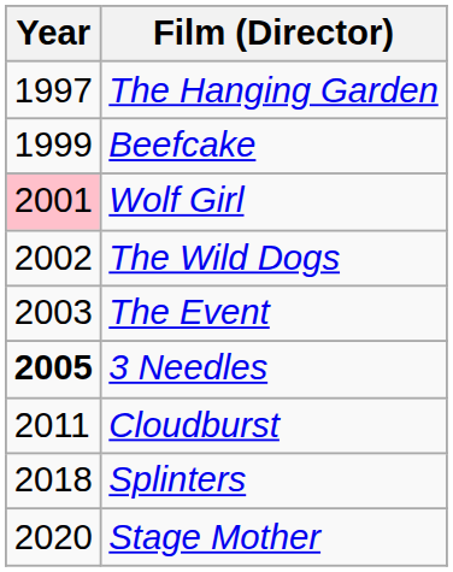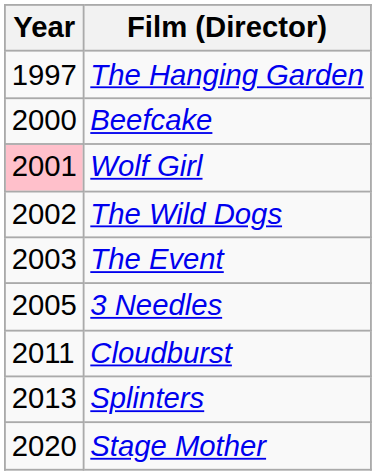Beefcake | Year: 1999 -> 2000
3 Needles | Year: bold -> normal
Splinters | Year: 2018 -> 2013
